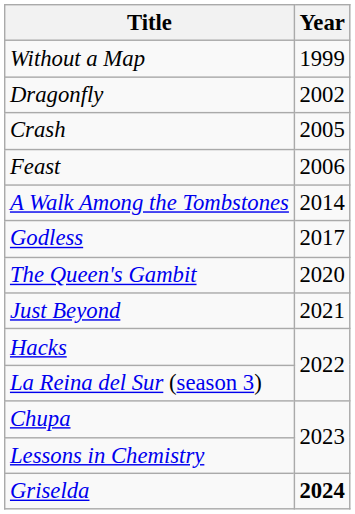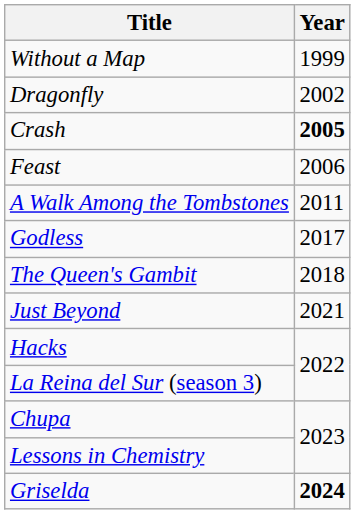Crash | Year: normal -> bold
A Walk Among the Tombstones | Year: 2014 -> 2011
The Queen's Gambit | Year: 2020 -> 2018
